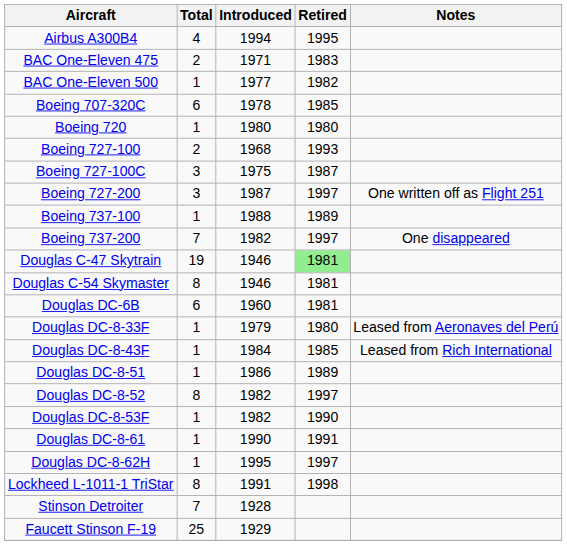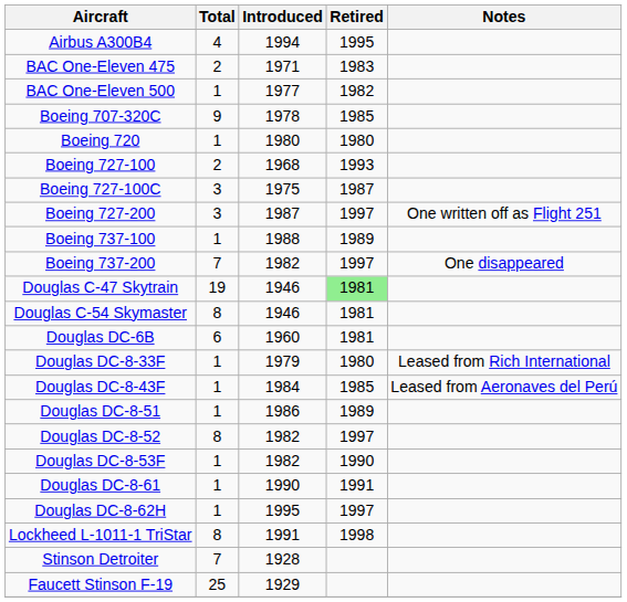Boeing 707-320C | Total: 6 -> 9
Douglas DC-8-33F | Notes: Leased from Aeronaves del Perú -> Leased from Rich International
Douglas DC-8-43F | Notes: Leased from Rich International -> Leased from Aeronaves del Perú
